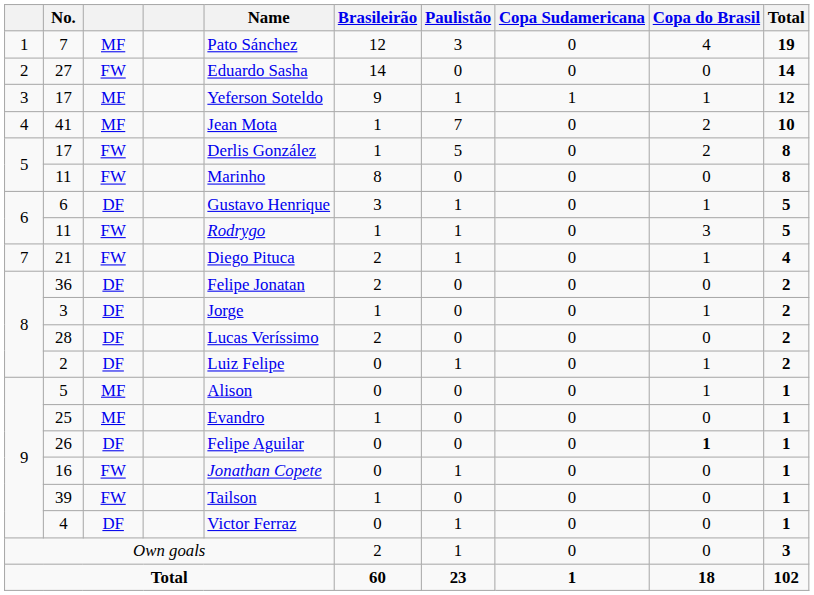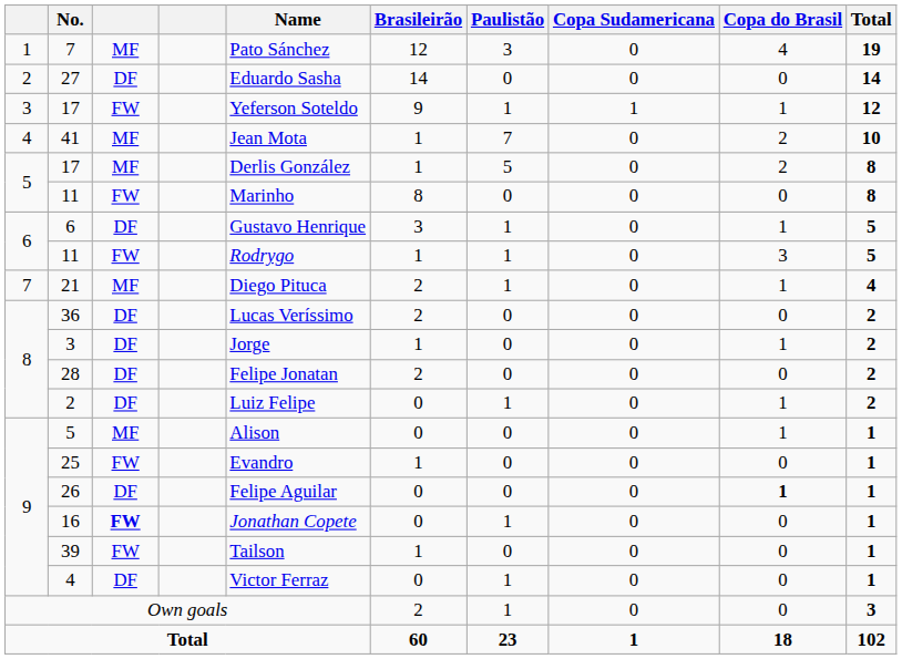27 | column 3: FW -> DF
3 / 17 | column 3: MF -> FW
5 / 17 | column 3: FW -> MF
21 | column 3: FW -> MF
36 | Name: Felipe Jonatan -> Lucas Veríssimo
28 | Name: Lucas Veríssimo -> Felipe Jonatan
25 | column 3: MF -> FW
16 | column 3: normal -> bold
